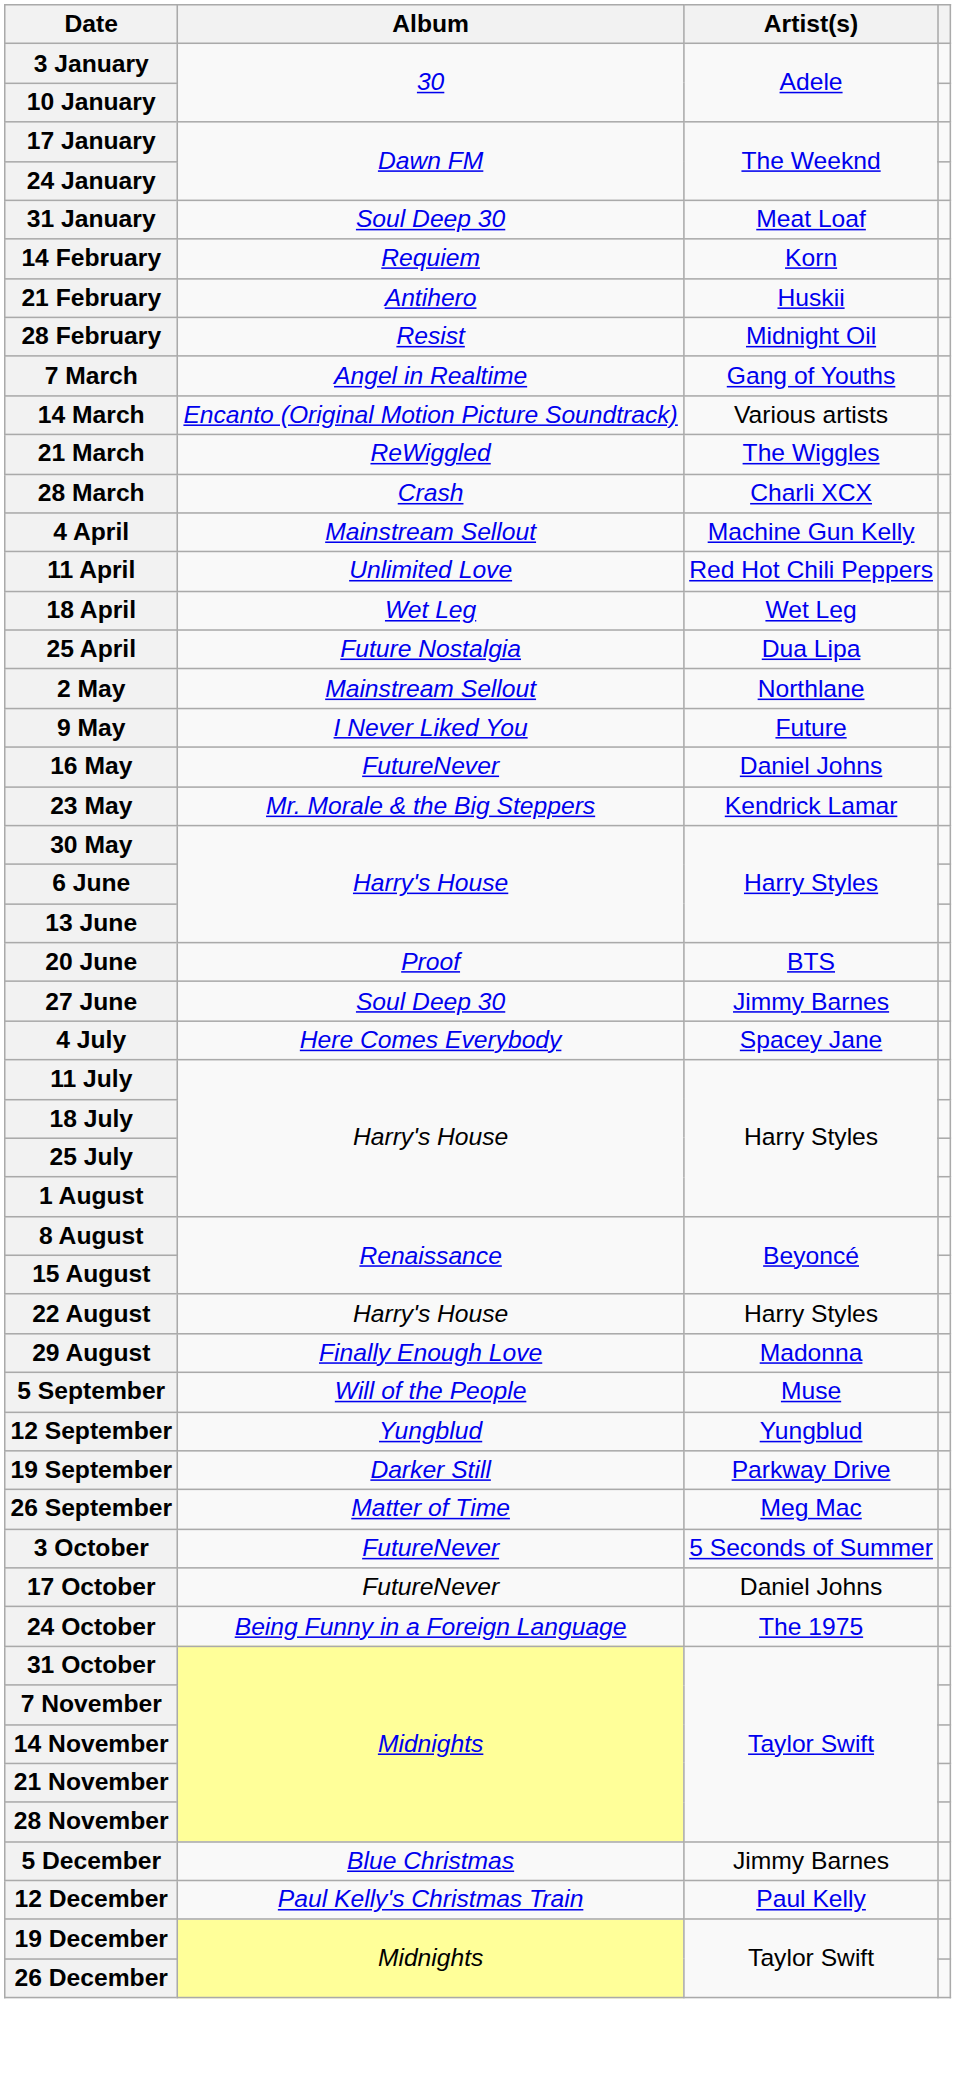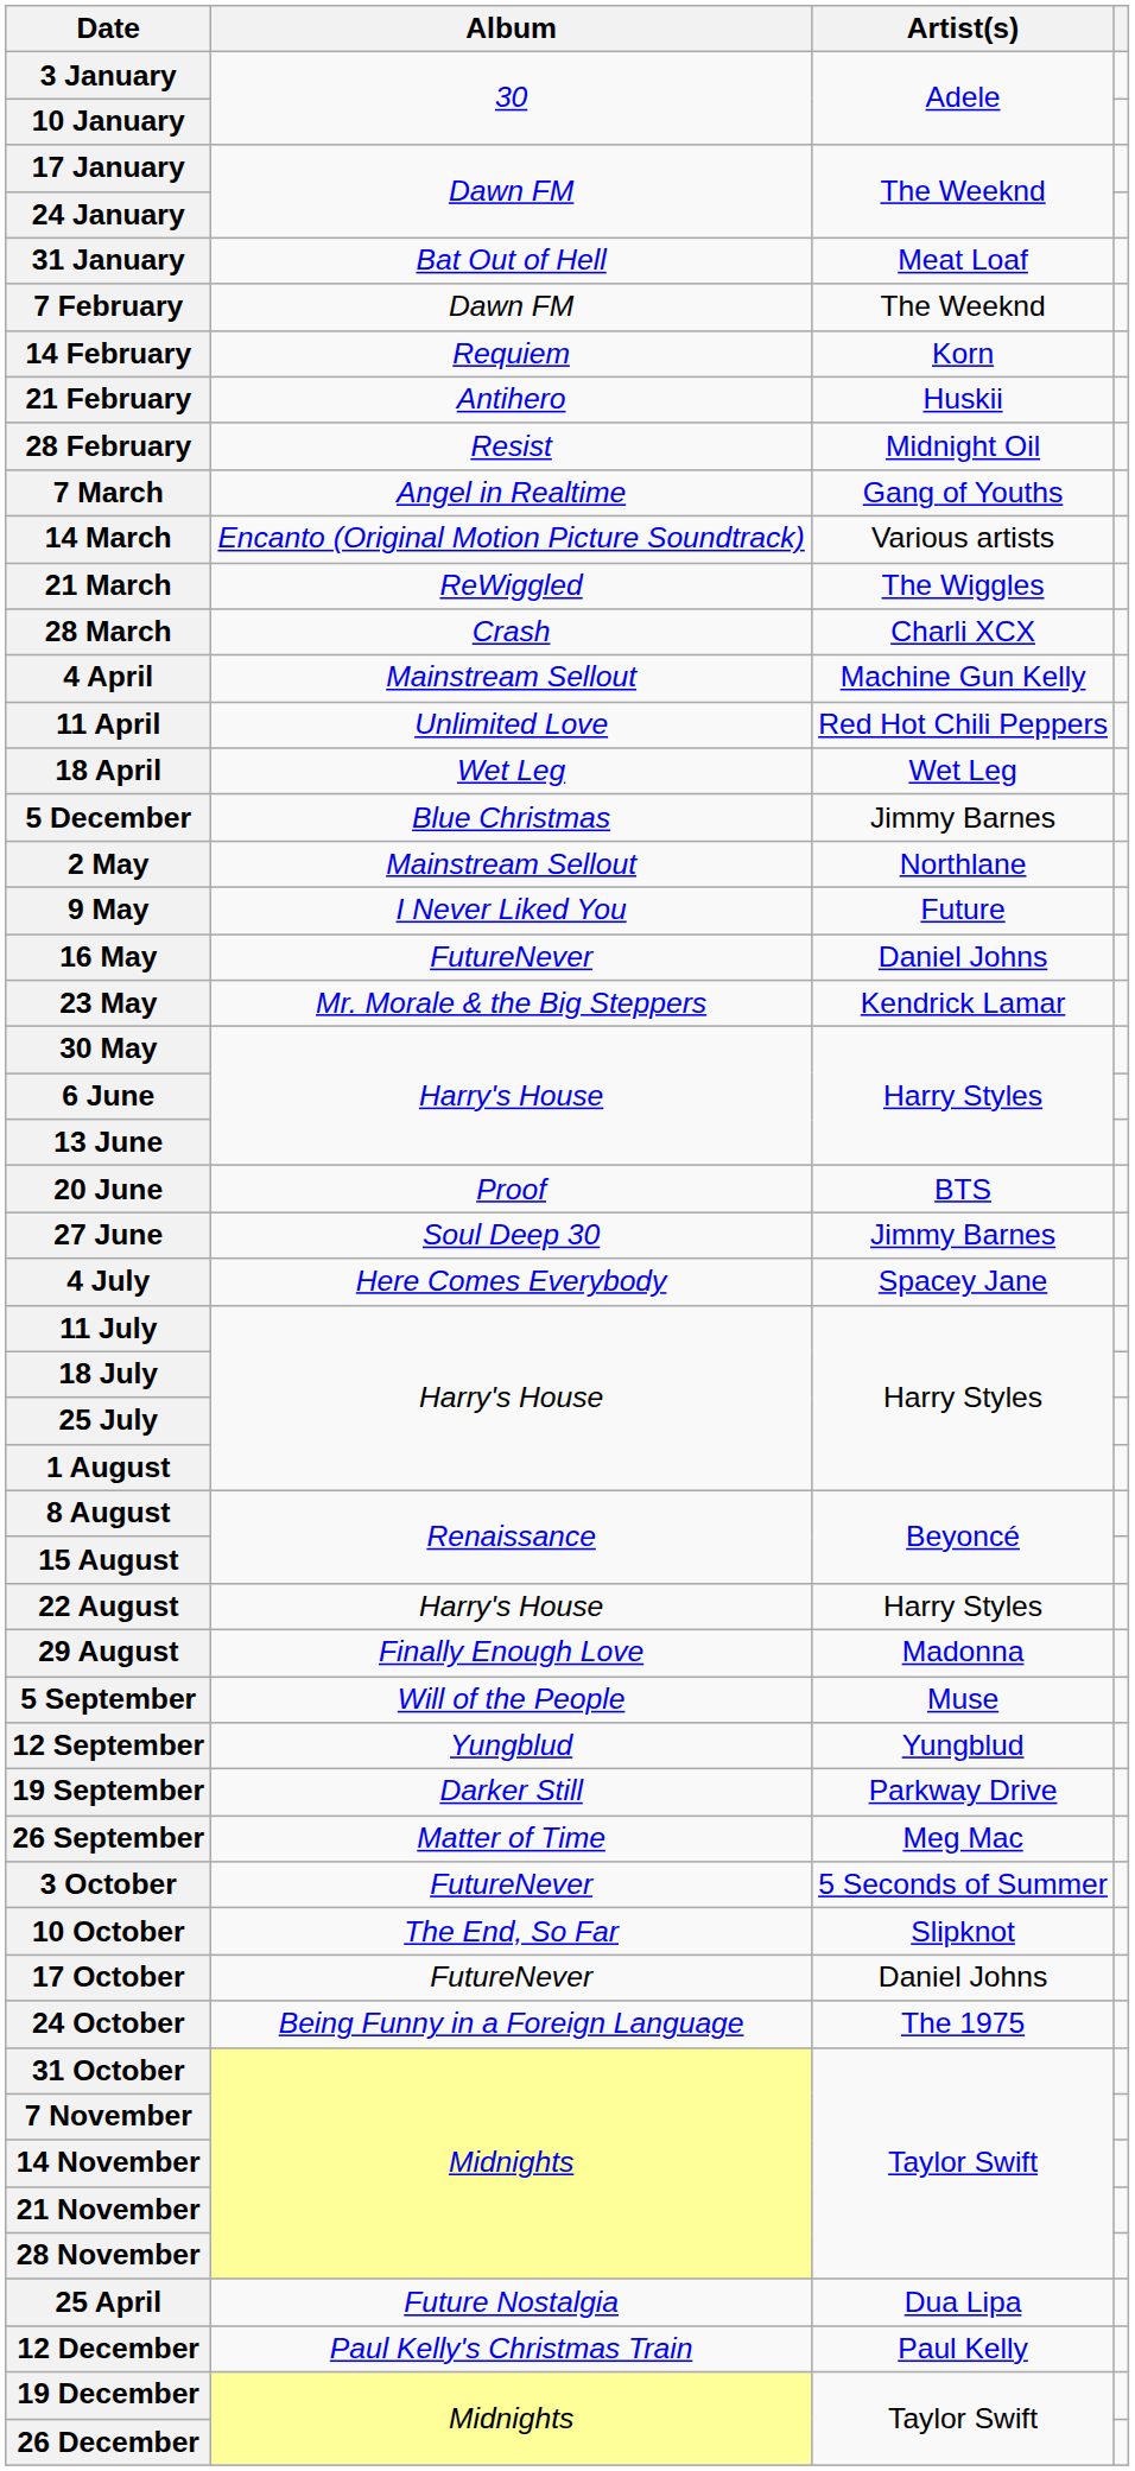31 January | Album: Soul Deep 30 -> Bat Out of Hell
+ row: 7 February | Dawn FM | The Weeknd
rows swapped: 25 April <-> 5 December
+ row: 10 October | The End, So Far | Slipknot
